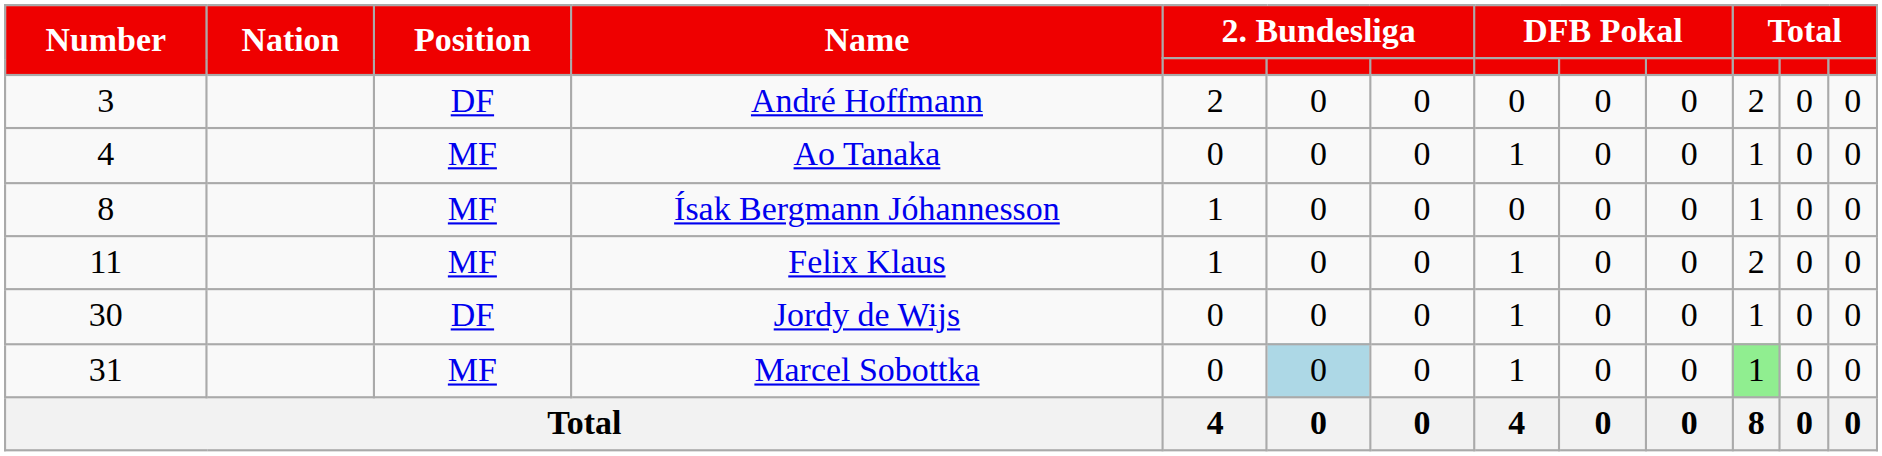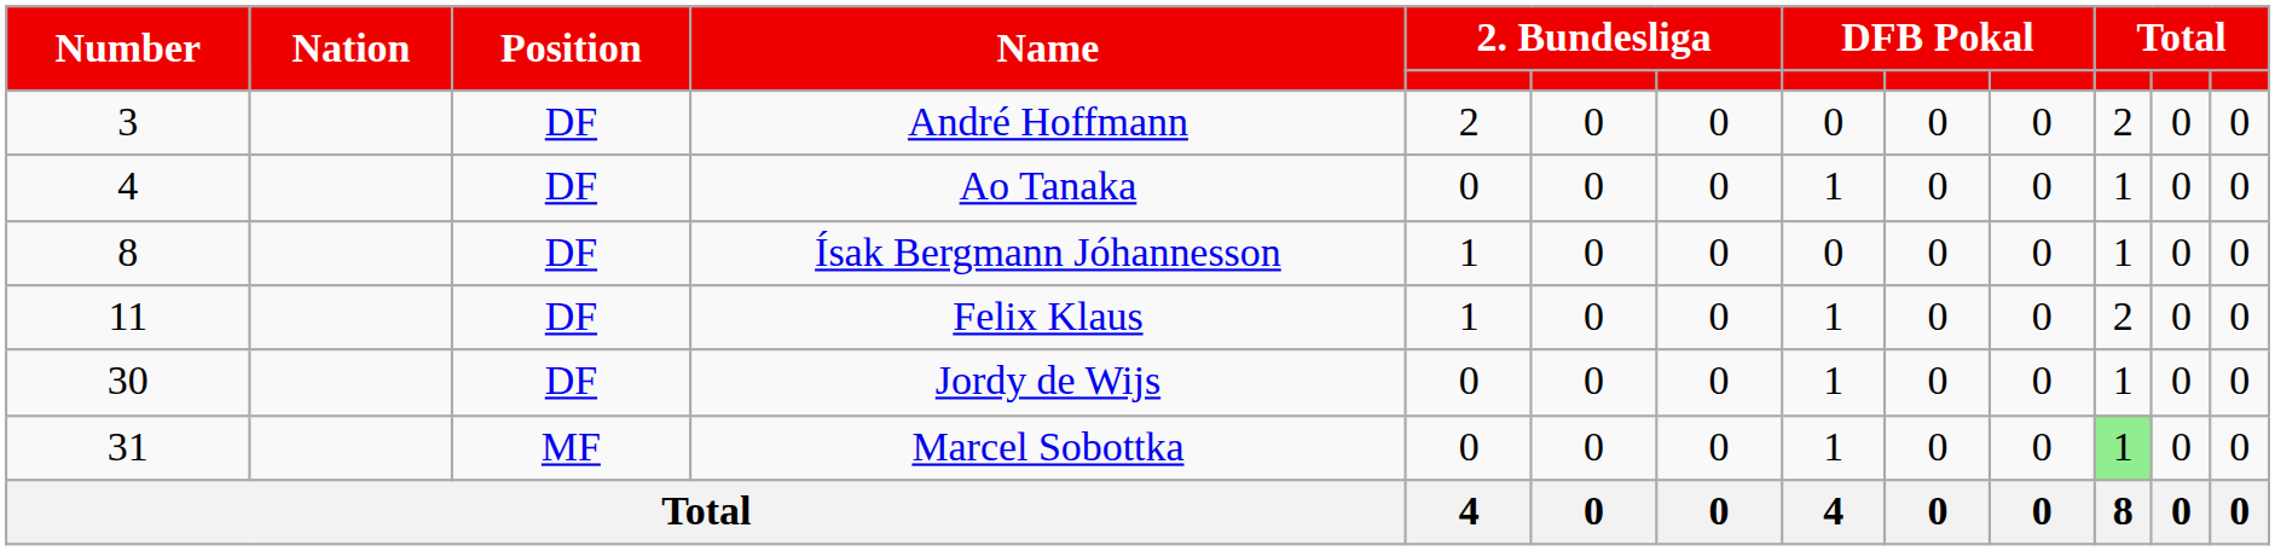Ao Tanaka | Position: MF -> DF
Ísak Bergmann Jóhannesson | Position: MF -> DF
Felix Klaus | Position: MF -> DF
Marcel Sobottka | column 6: lightblue background -> no background
